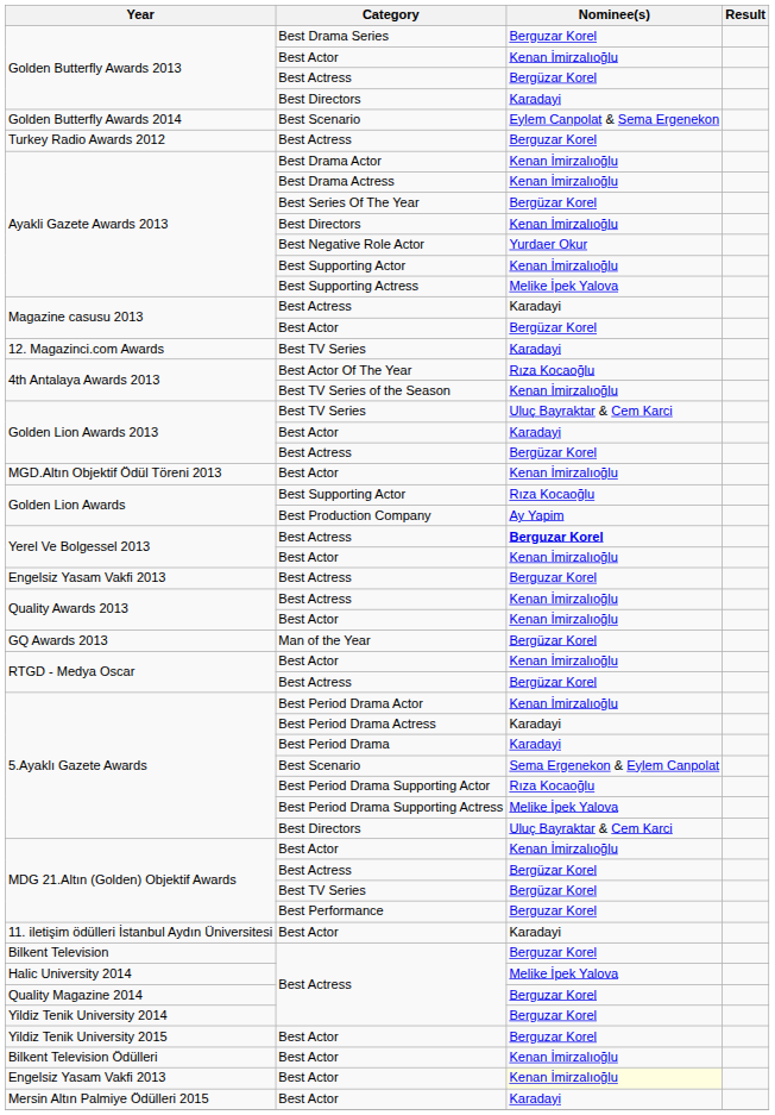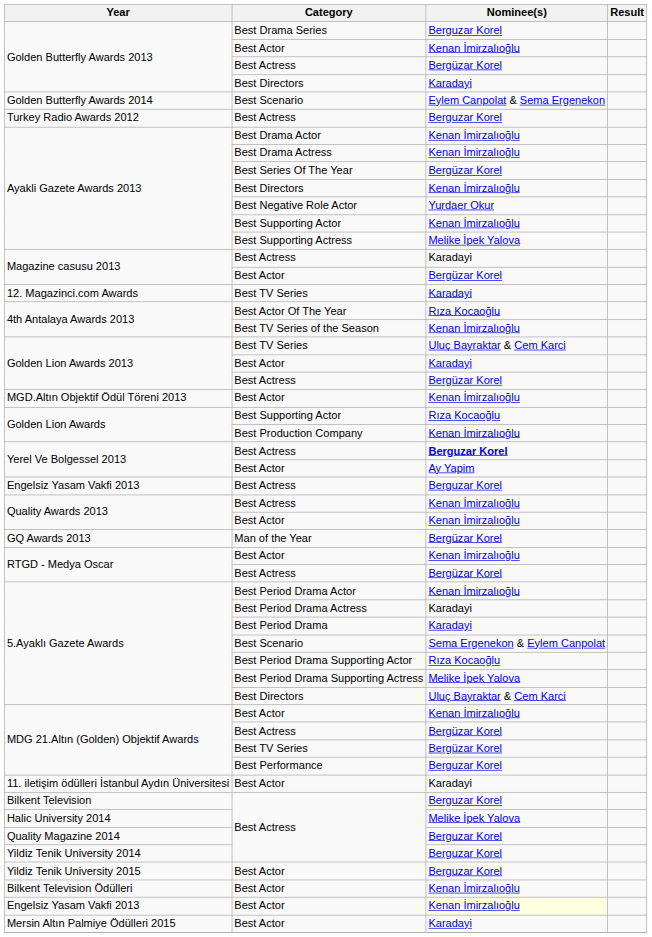Golden Lion Awards / Best Production Company | Nominee(s): Ay Yapim -> Kenan İmirzalıoğlu
Yerel Ve Bolgessel 2013 / Best Actor | Nominee(s): Kenan İmirzalıoğlu -> Ay Yapim
